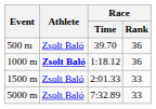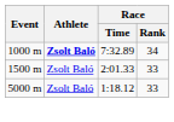- row: 500 m | Zsolt Baló | 39.70 | 36
1000 m | Race / Time: 1:18.12 -> 7:32.89
1000 m | Race / Rank: 36 -> 34
5000 m | Race / Time: 7:32.89 -> 1:18.12
